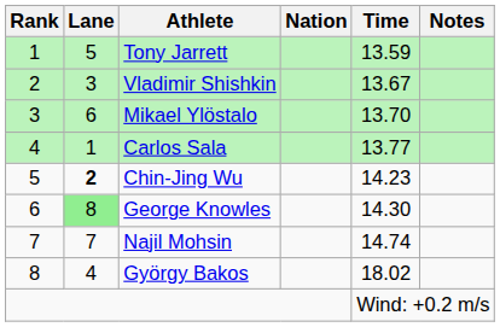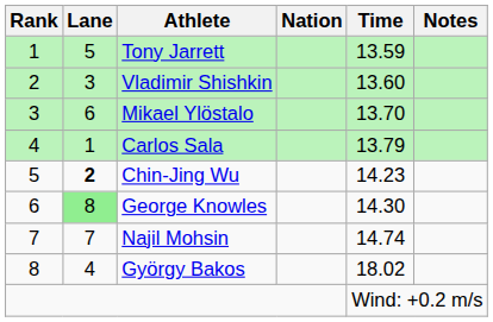Vladimir Shishkin | Time: 13.67 -> 13.60
Carlos Sala | Time: 13.77 -> 13.79
